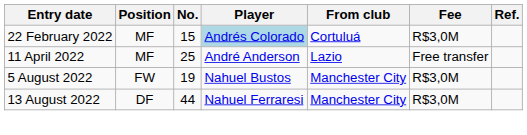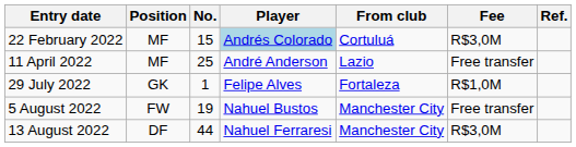+ row: 29 July 2022 | GK | 1 | Felipe Alves | Fortaleza | R$1,0M
5 August 2022 | Fee: R$3,0M -> Free transfer
